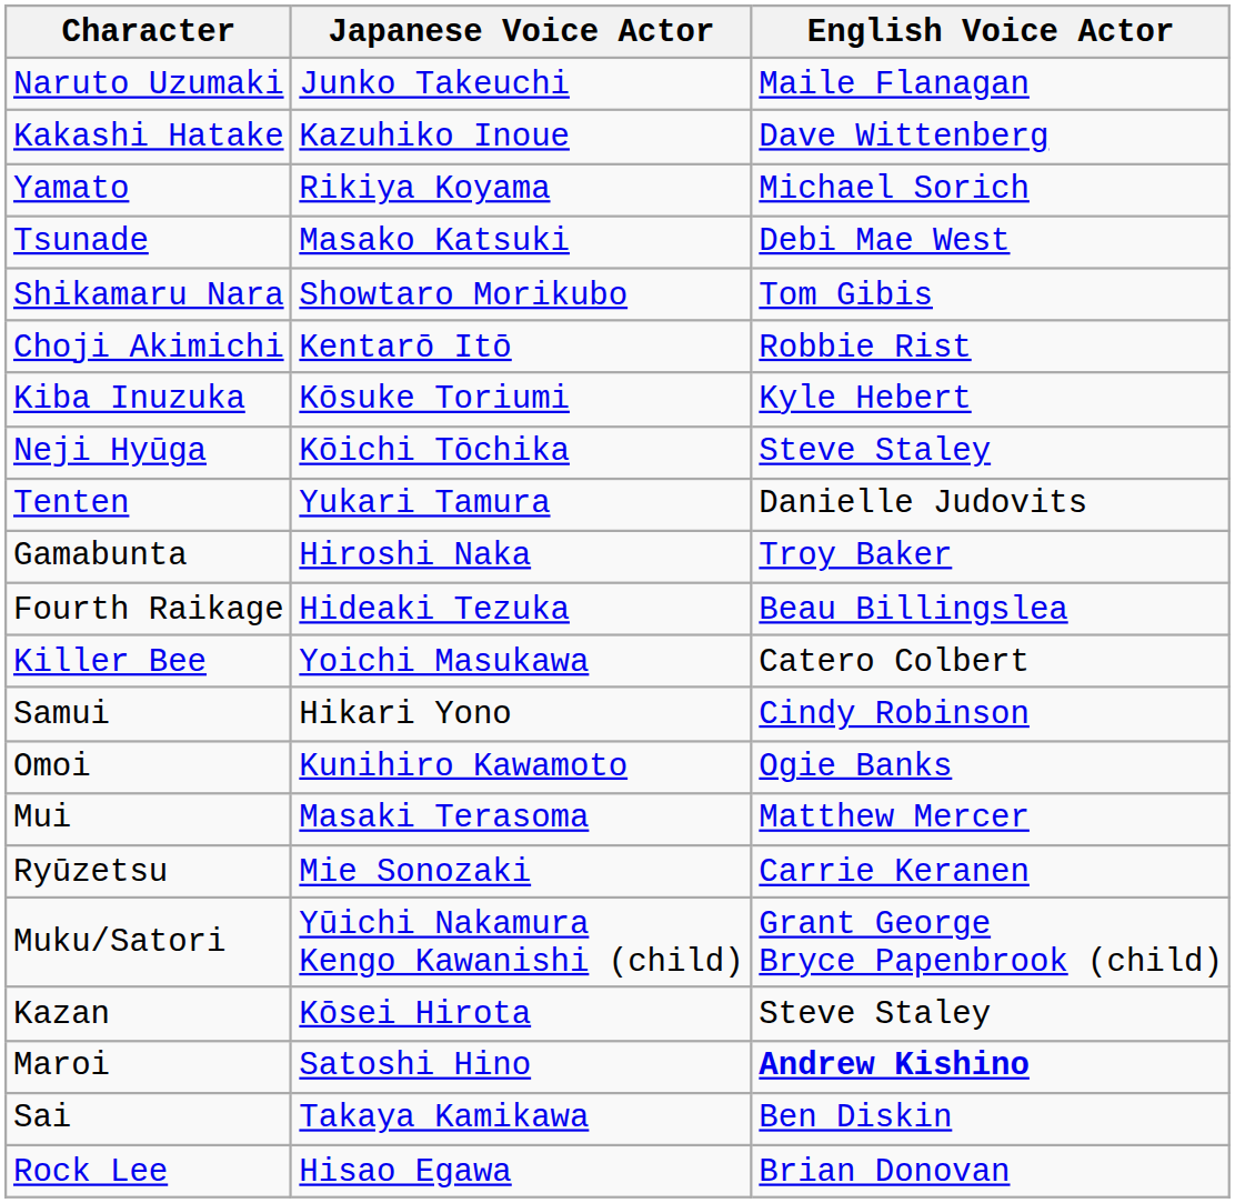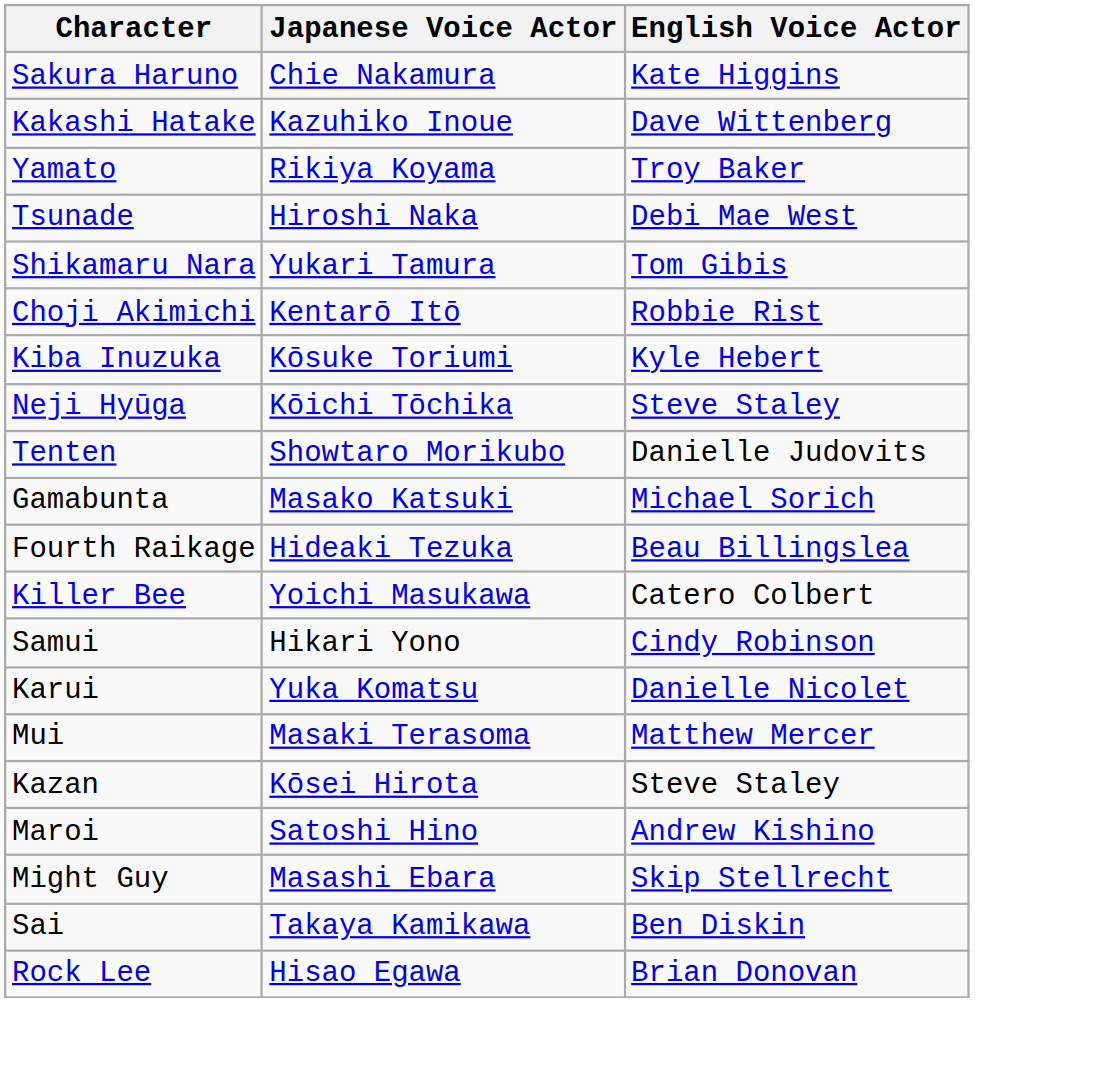- row: Naruto Uzumaki | Junko Takeuchi | Maile Flanagan
+ row: Sakura Haruno | Chie Nakamura | Kate Higgins
Yamato | English Voice Actor: Michael Sorich -> Troy Baker
Tsunade | Japanese Voice Actor: Masako Katsuki -> Hiroshi Naka
Shikamaru Nara | Japanese Voice Actor: Showtaro Morikubo -> Yukari Tamura
Tenten | Japanese Voice Actor: Yukari Tamura -> Showtaro Morikubo
Gamabunta | Japanese Voice Actor: Hiroshi Naka -> Masako Katsuki
Gamabunta | English Voice Actor: Troy Baker -> Michael Sorich
- row: Omoi | Kunihiro Kawamoto | Ogie Banks
+ row: Karui | Yuka Komatsu | Danielle Nicolet
- row: Ryūzetsu | Mie Sonozaki | Carrie Keranen
- row: Muku/Satori | Yūichi Nakamura Kengo Kawanishi (child) | Grant George Bryce Papenbrook (child)
Maroi | English Voice Actor: bold -> normal
+ row: Might Guy | Masashi Ebara | Skip Stellrecht
